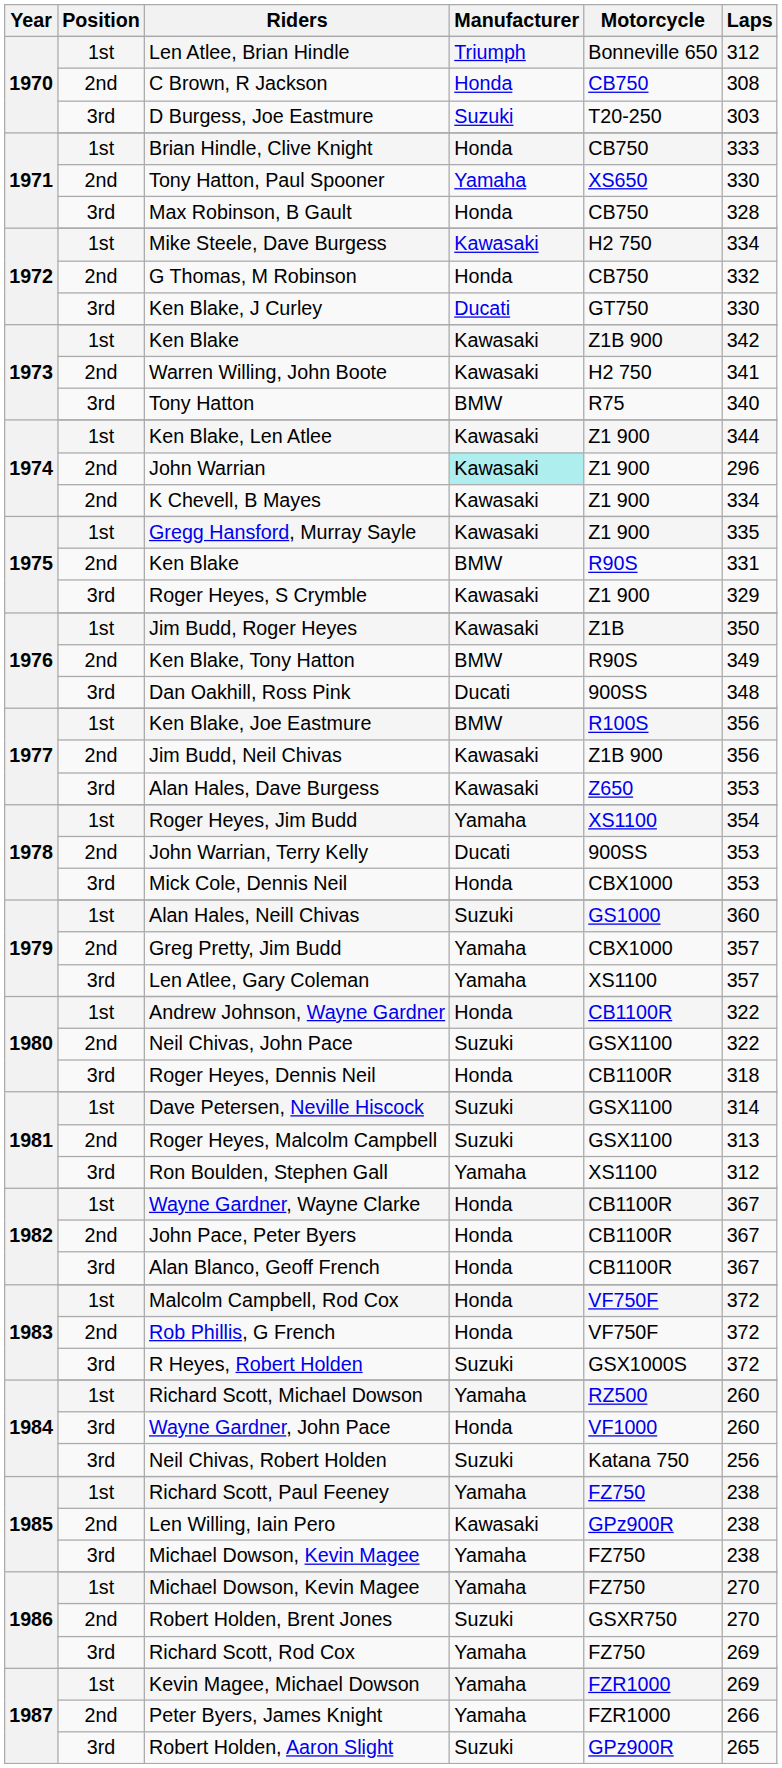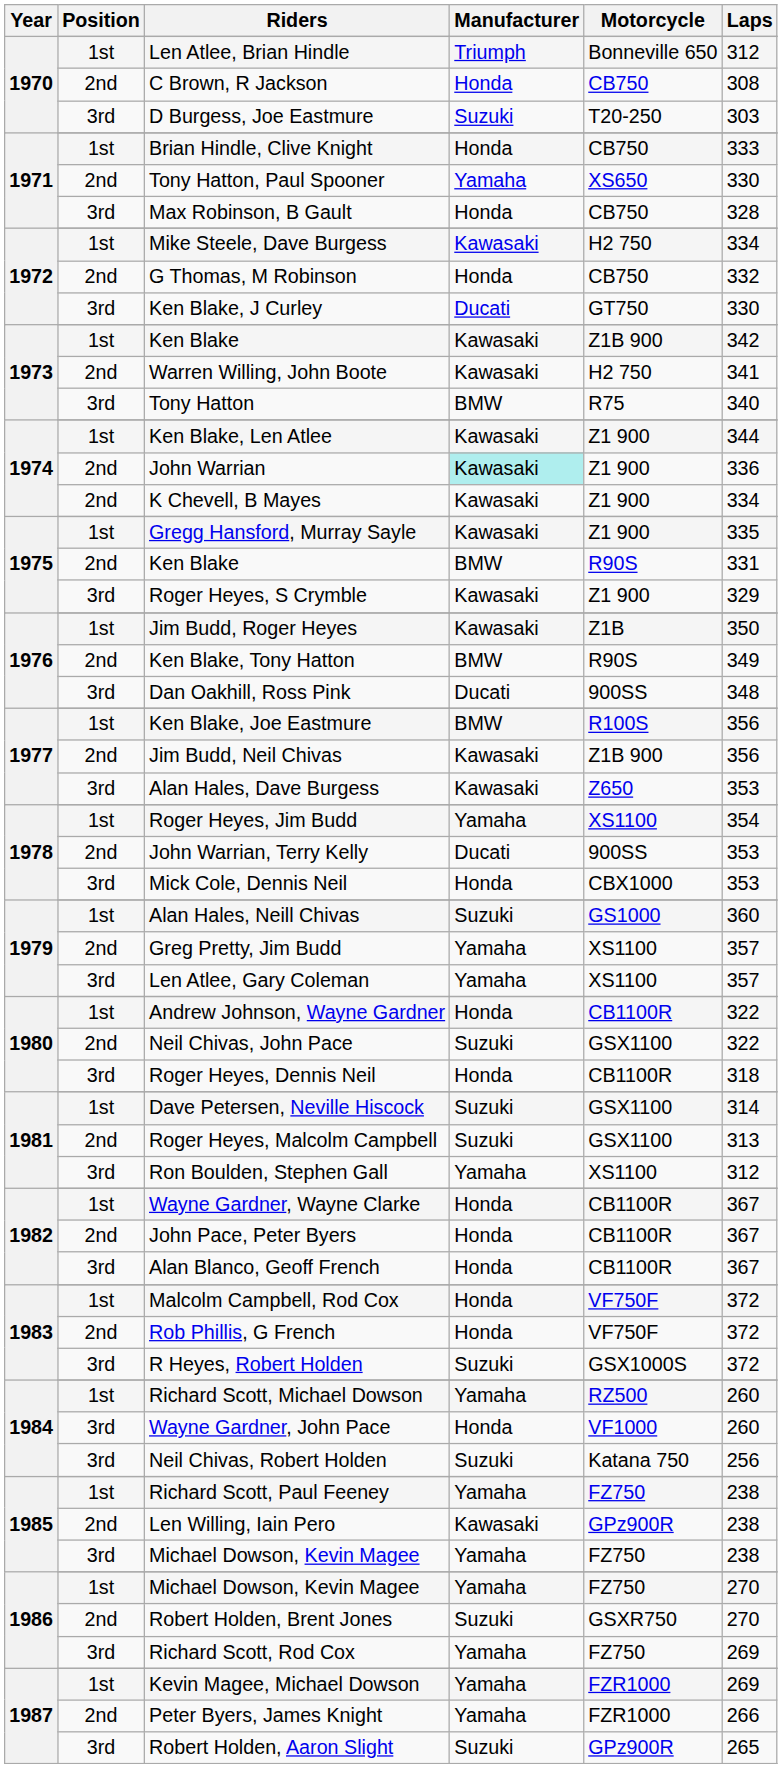John Warrian | Laps: 296 -> 336
Greg Pretty, Jim Budd | Motorcycle: CBX1000 -> XS1100
